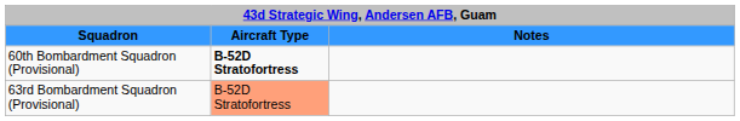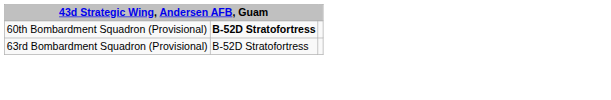- row: Squadron | Aircraft Type | Notes
63rd Bombardment Squadron (Provisional) | column 2: lightsalmon background -> no background
